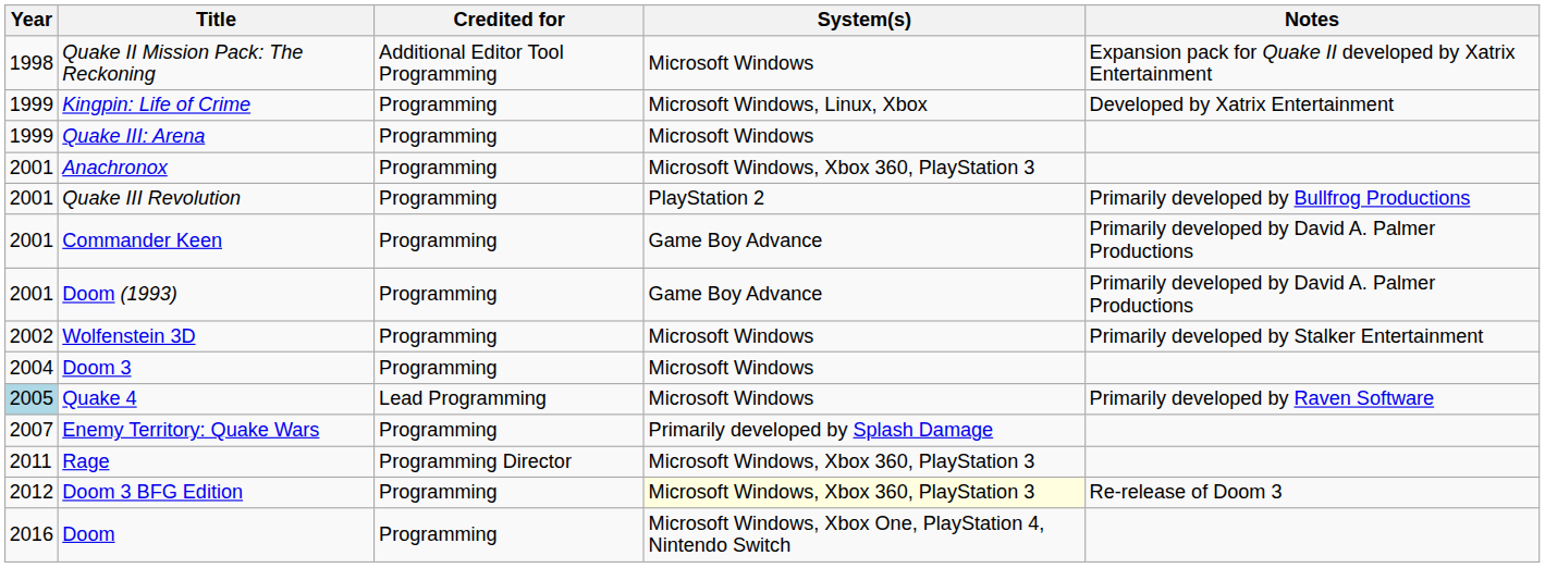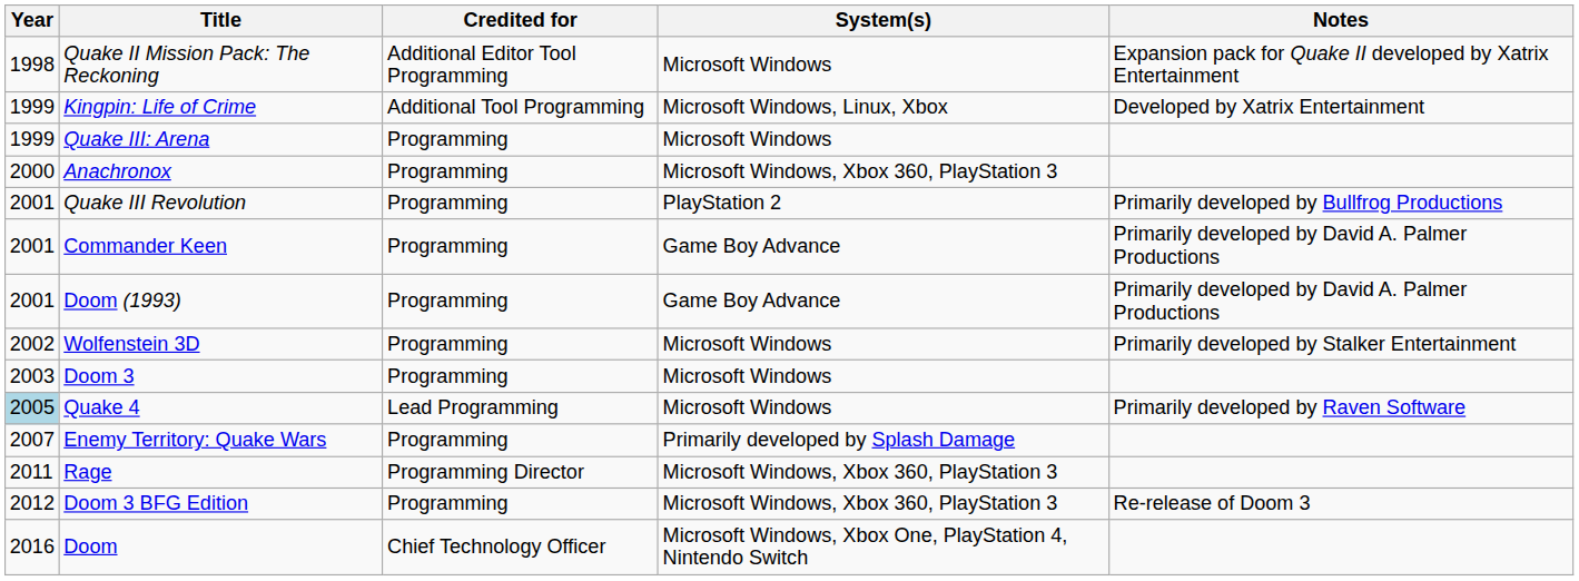Kingpin: Life of Crime | Credited for: Programming -> Additional Tool Programming
Anachronox | Year: 2001 -> 2000
Doom 3 | Year: 2004 -> 2003
Doom 3 BFG Edition | System(s): lightyellow background -> no background
Doom | Credited for: Programming -> Chief Technology Officer
